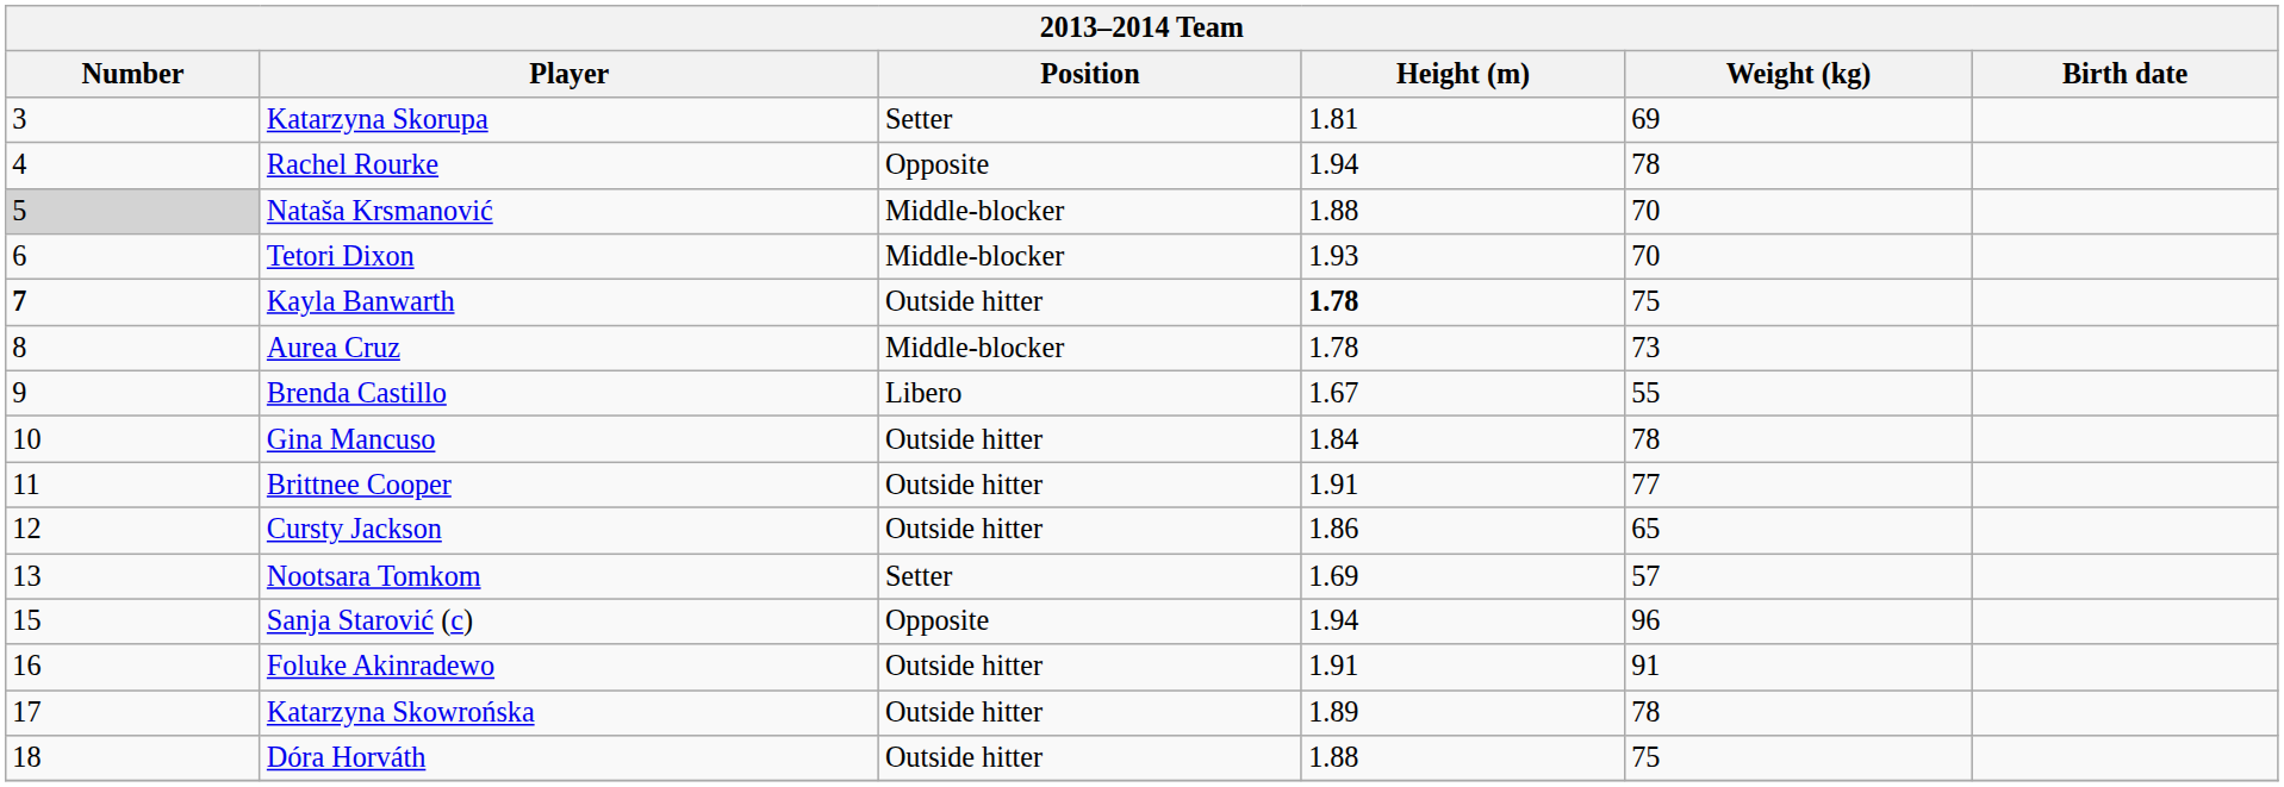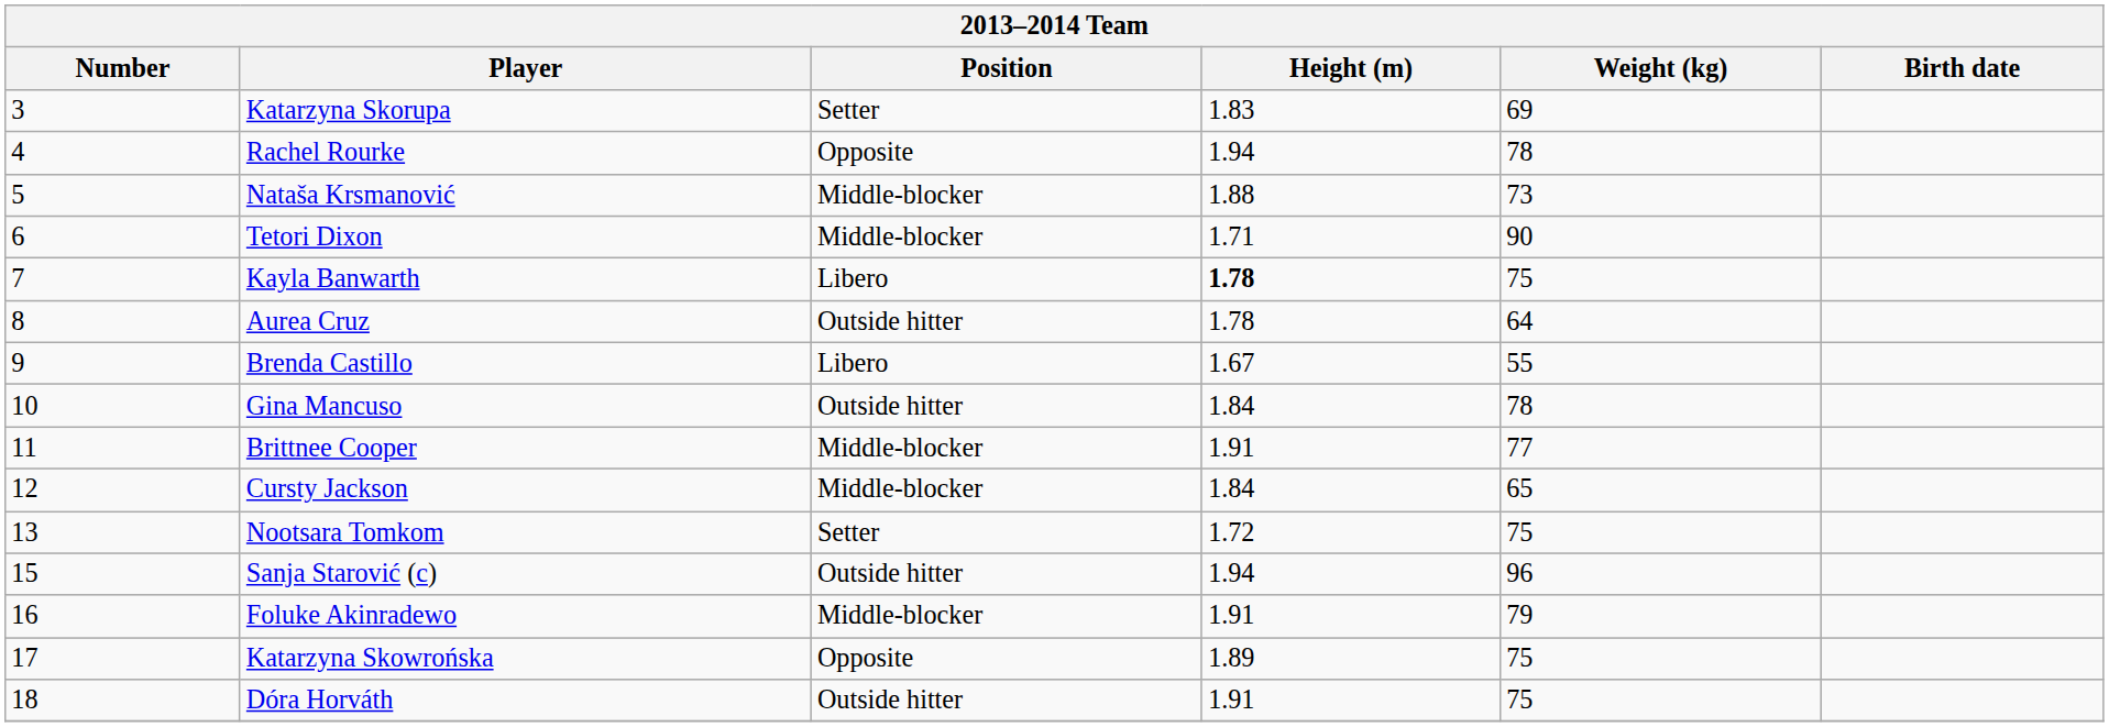Katarzyna Skorupa | Height (m): 1.81 -> 1.83
Nataša Krsmanović | Number: lightgrey background -> no background
Nataša Krsmanović | Weight (kg): 70 -> 73
Tetori Dixon | Height (m): 1.93 -> 1.71
Tetori Dixon | Weight (kg): 70 -> 90
Kayla Banwarth | Number: bold -> normal
Kayla Banwarth | Position: Outside hitter -> Libero
Aurea Cruz | Position: Middle-blocker -> Outside hitter
Aurea Cruz | Weight (kg): 73 -> 64
Brittnee Cooper | Position: Outside hitter -> Middle-blocker
Cursty Jackson | Position: Outside hitter -> Middle-blocker
Cursty Jackson | Height (m): 1.86 -> 1.84
Nootsara Tomkom | Height (m): 1.69 -> 1.72
Nootsara Tomkom | Weight (kg): 57 -> 75
Sanja Starović (c) | Position: Opposite -> Outside hitter
Foluke Akinradewo | Position: Outside hitter -> Middle-blocker
Foluke Akinradewo | Weight (kg): 91 -> 79
Katarzyna Skowrońska | Position: Outside hitter -> Opposite
Katarzyna Skowrońska | Weight (kg): 78 -> 75
Dóra Horváth | Height (m): 1.88 -> 1.91
